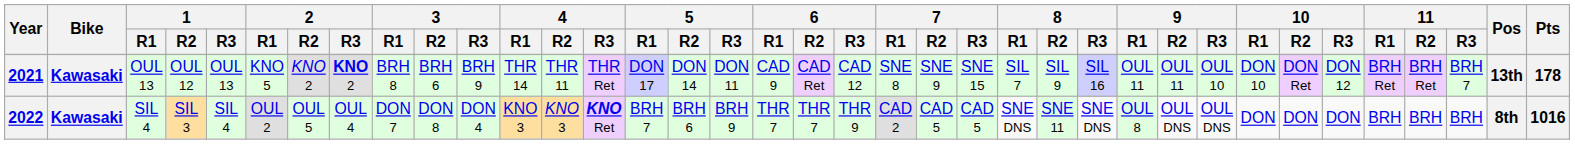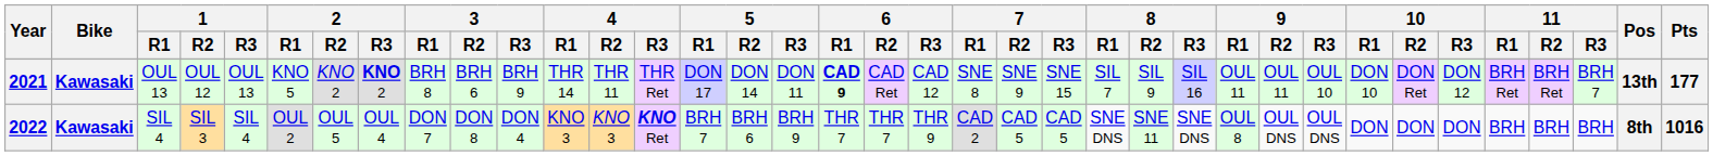2021 | 6 / R1: normal -> bold
2021 | Pts: 178 -> 177
